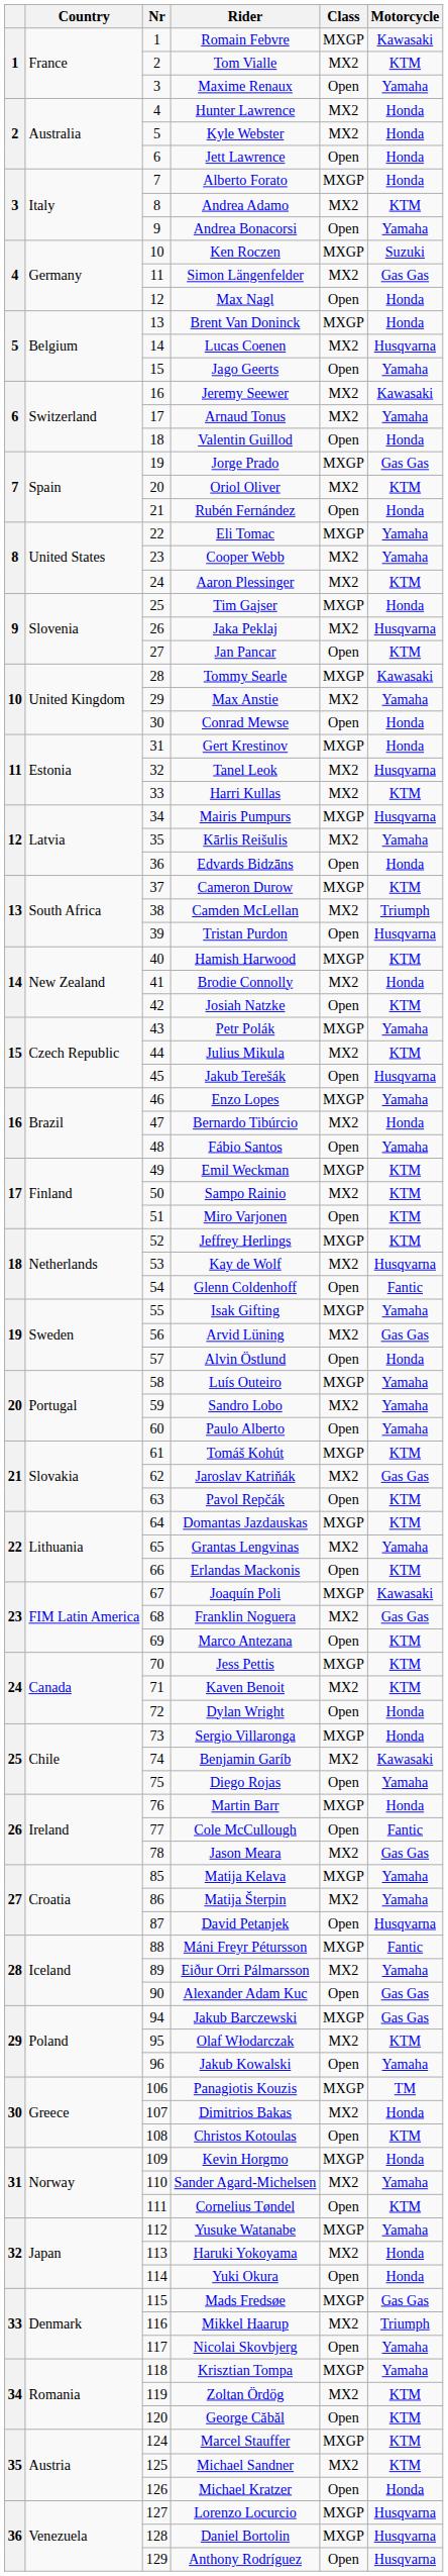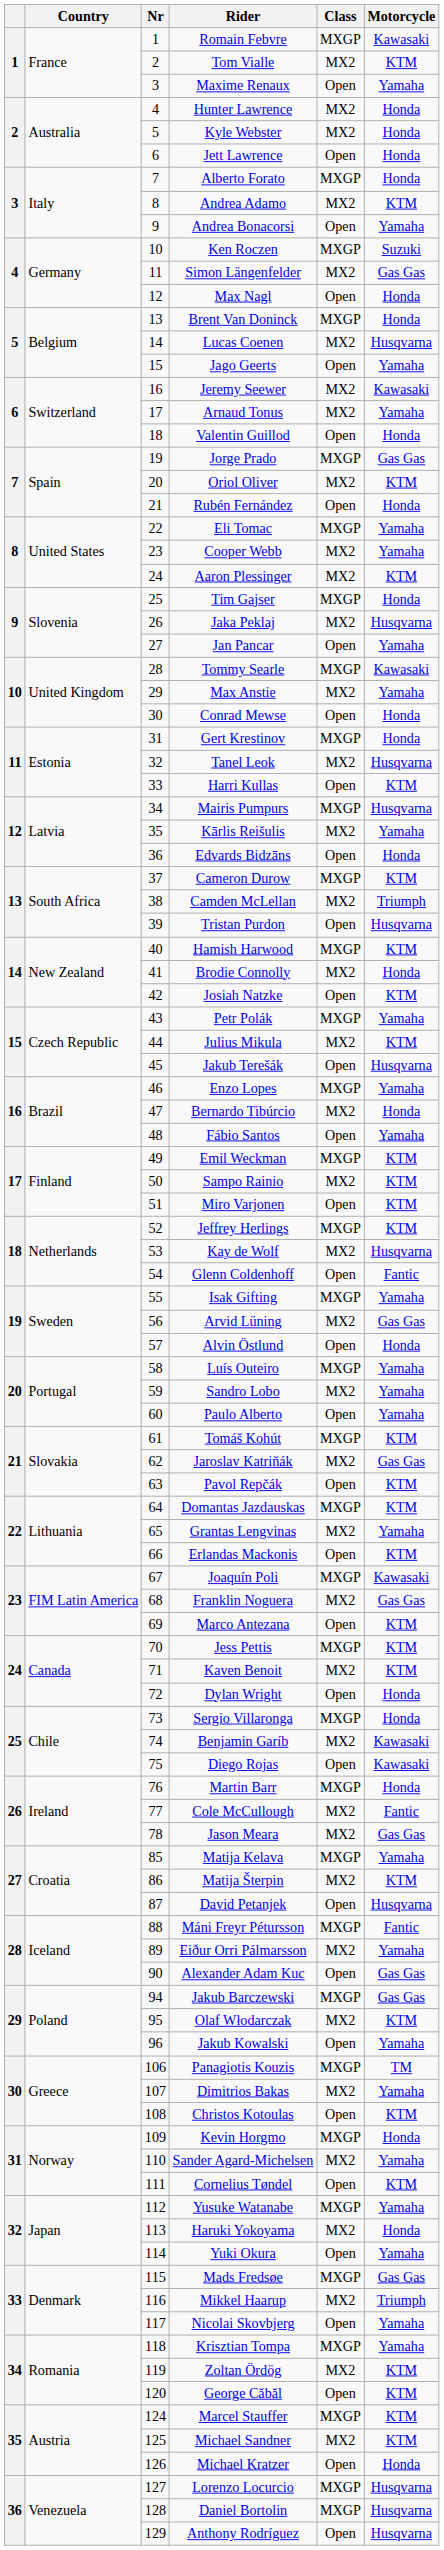Jan Pancar | Motorcycle: KTM -> Yamaha
Harri Kullas | Class: MX2 -> Open
Diego Rojas | Motorcycle: Yamaha -> Kawasaki
Cole McCullough | Class: Open -> MX2
Matija Šterpin | Motorcycle: Yamaha -> KTM
Dimitrios Bakas | Motorcycle: Honda -> Yamaha
Yuki Okura | Motorcycle: Honda -> Yamaha
